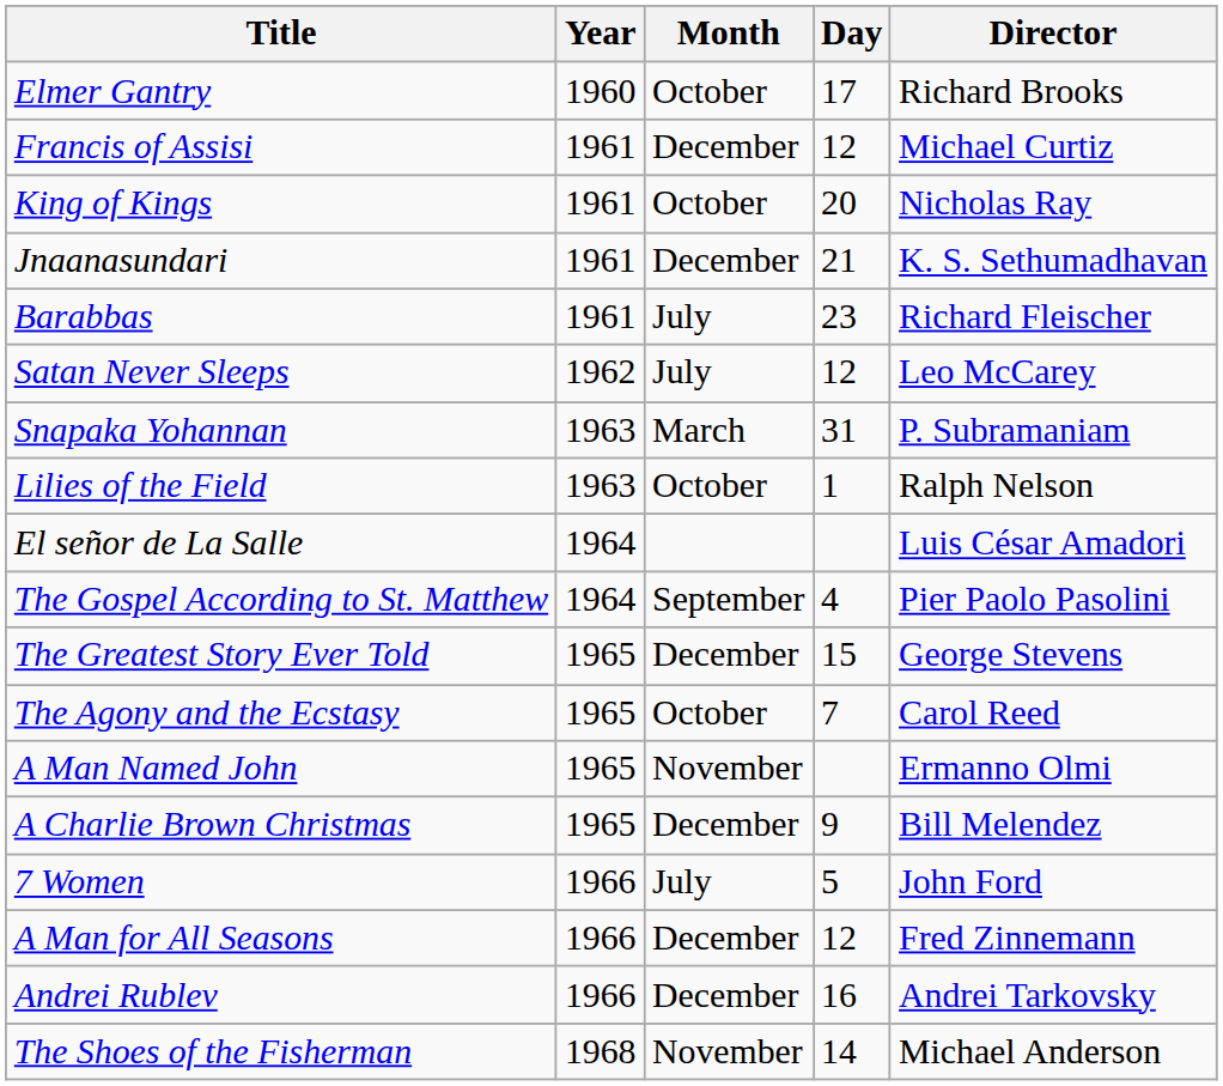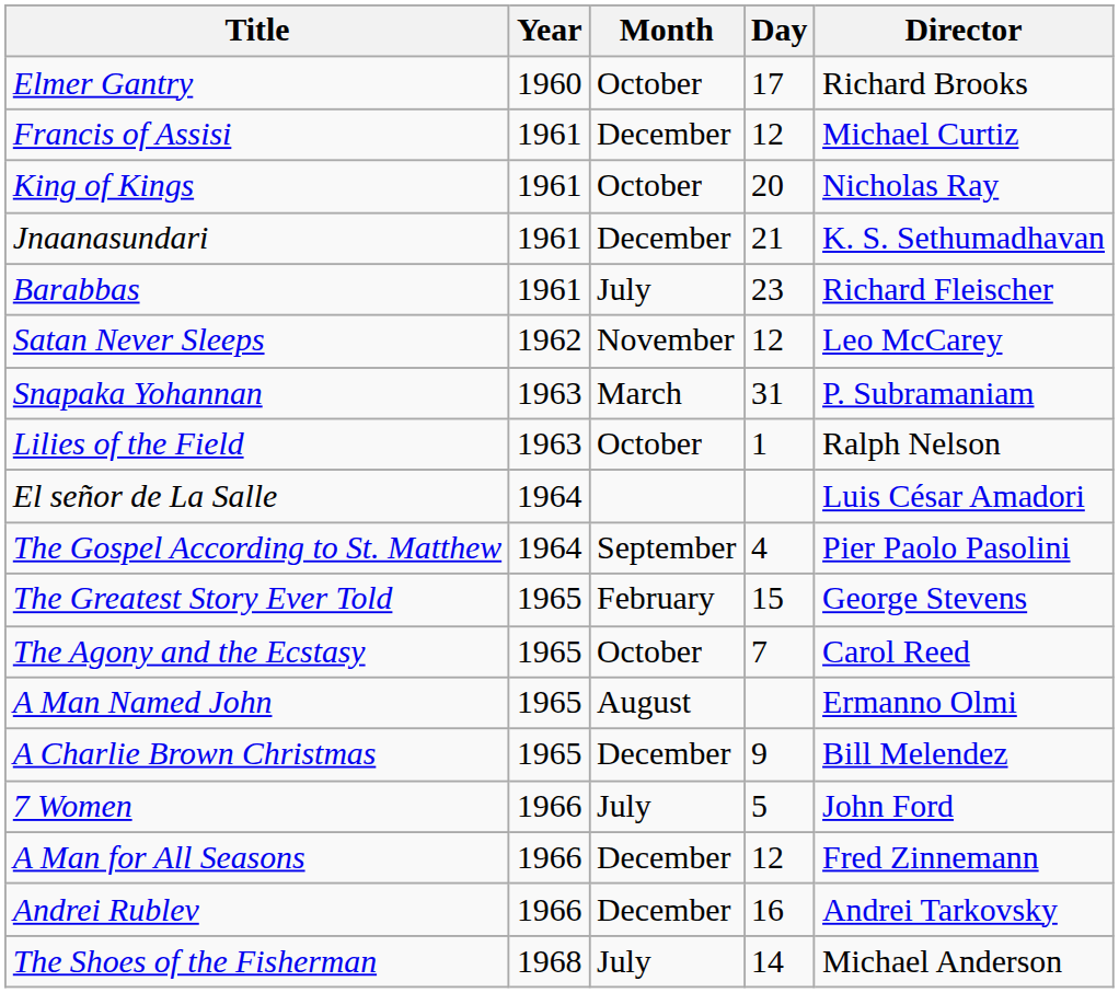Satan Never Sleeps | Month: July -> November
The Greatest Story Ever Told | Month: December -> February
A Man Named John | Month: November -> August
The Shoes of the Fisherman | Month: November -> July
